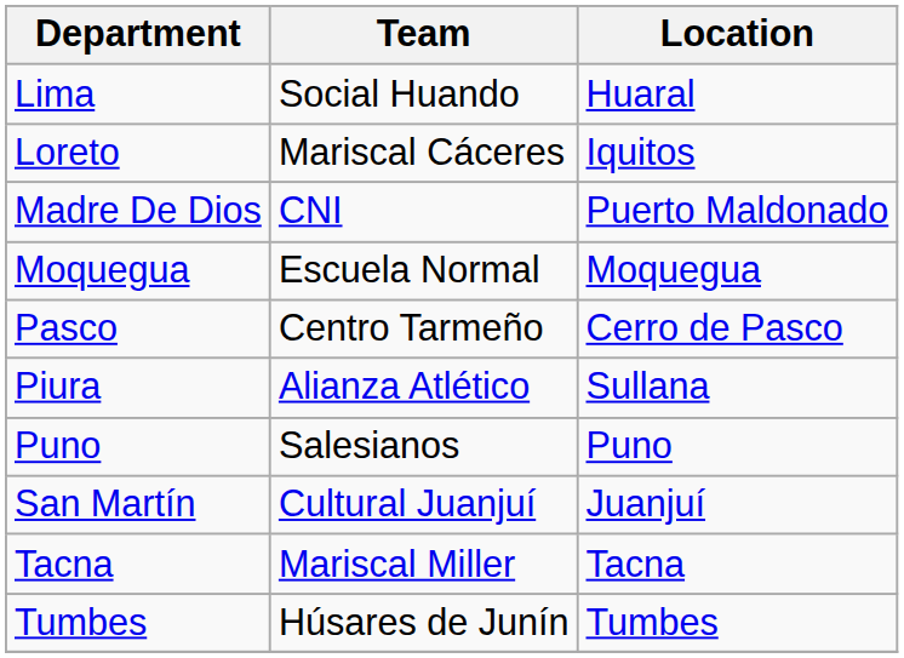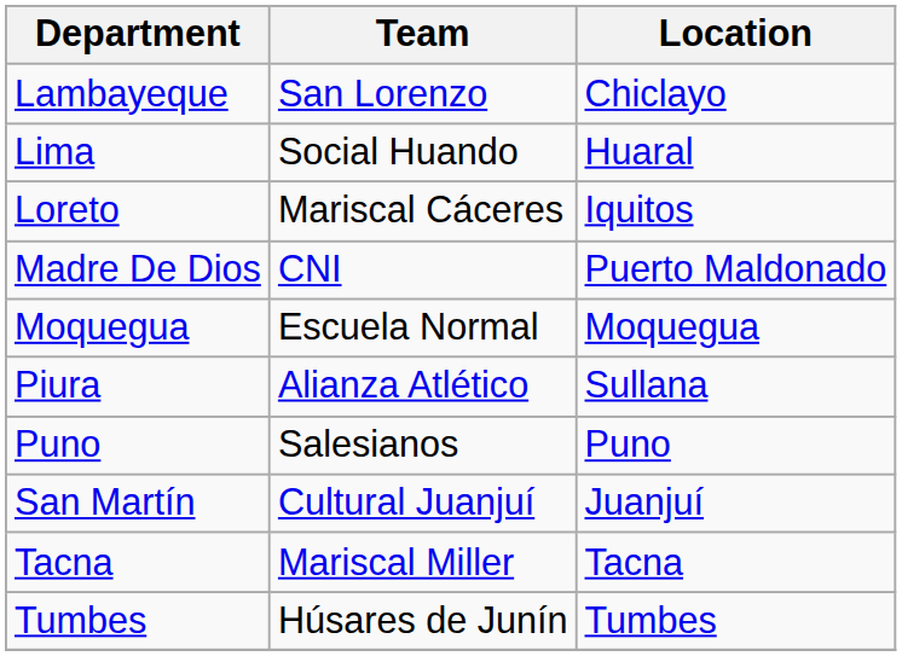+ row: Lambayeque | San Lorenzo | Chiclayo
- row: Pasco | Centro Tarmeño | Cerro de Pasco
